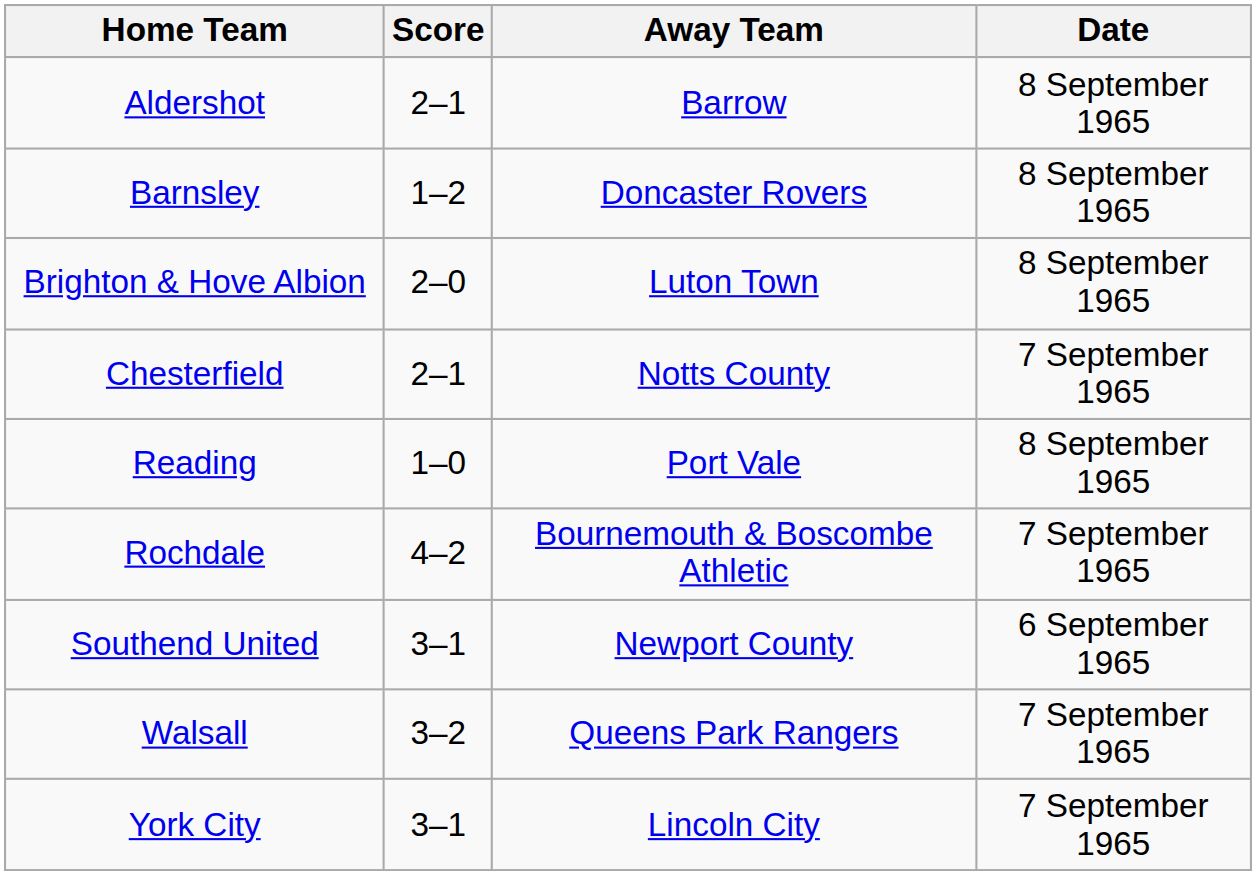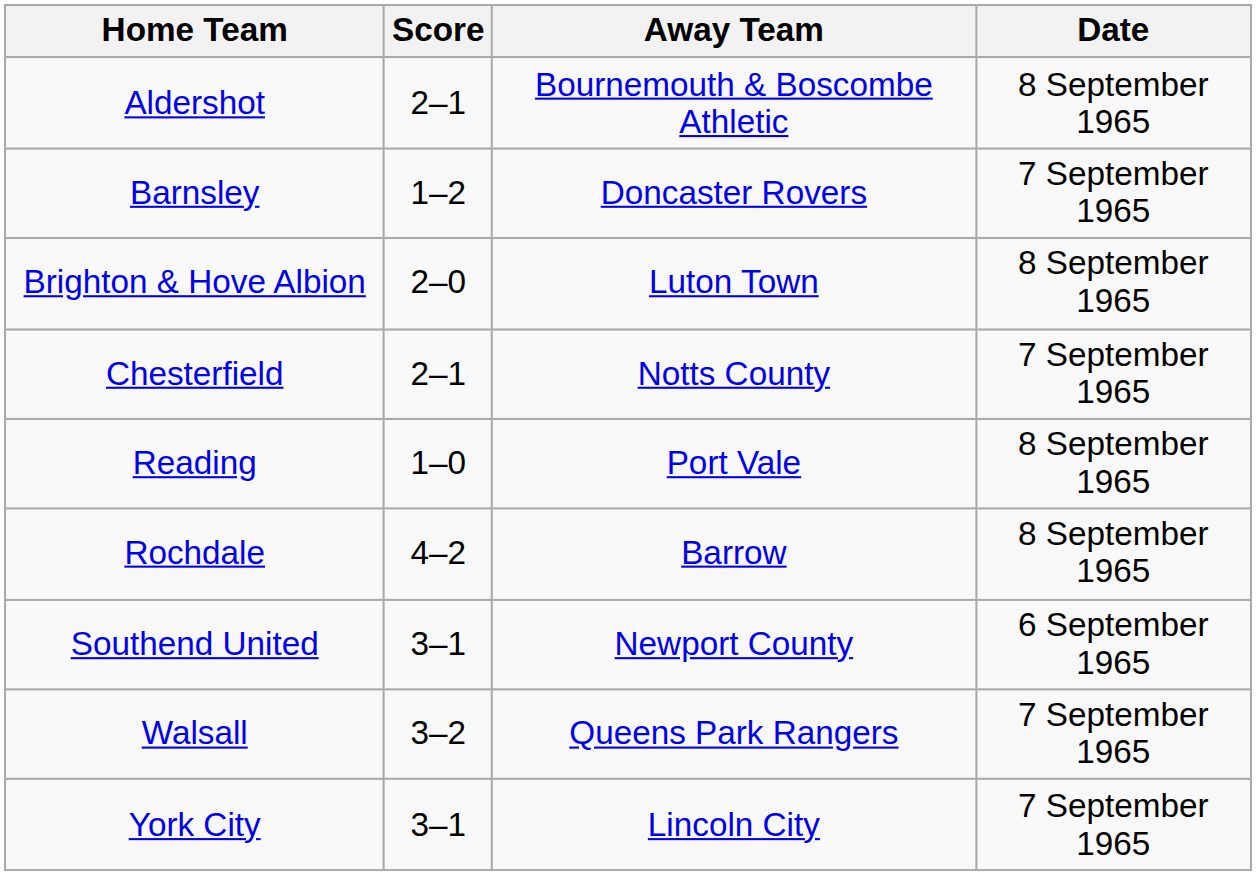Aldershot | Away Team: Barrow -> Bournemouth & Boscombe Athletic
Barnsley | Date: 8 September 1965 -> 7 September 1965
Rochdale | Away Team: Bournemouth & Boscombe Athletic -> Barrow
Rochdale | Date: 7 September 1965 -> 8 September 1965
